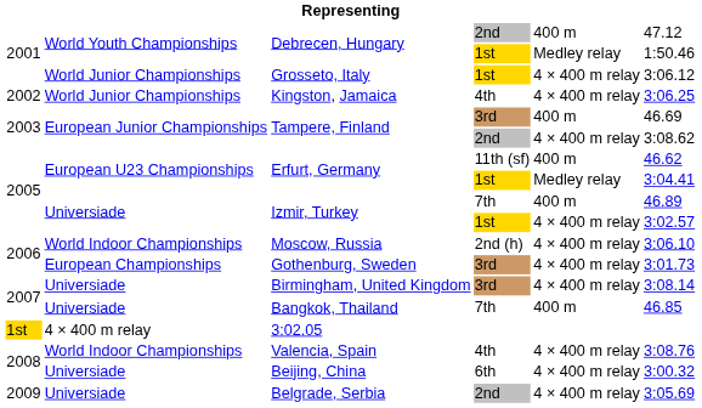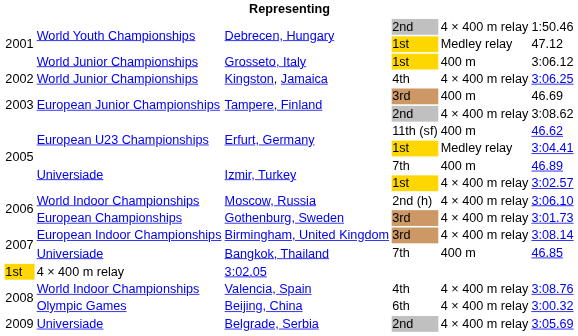Debrecen, Hungary / 2nd | column 5: 400 m -> 4 × 400 m relay
Debrecen, Hungary / 2nd | column 6: 47.12 -> 1:50.46
Debrecen, Hungary / 1st | column 6: 1:50.46 -> 47.12
Grosseto, Italy | column 5: 4 × 400 m relay -> 400 m
Birmingham, United Kingdom | column 2: Universiade -> European Indoor Championships
Beijing, China | column 2: Universiade -> Olympic Games
